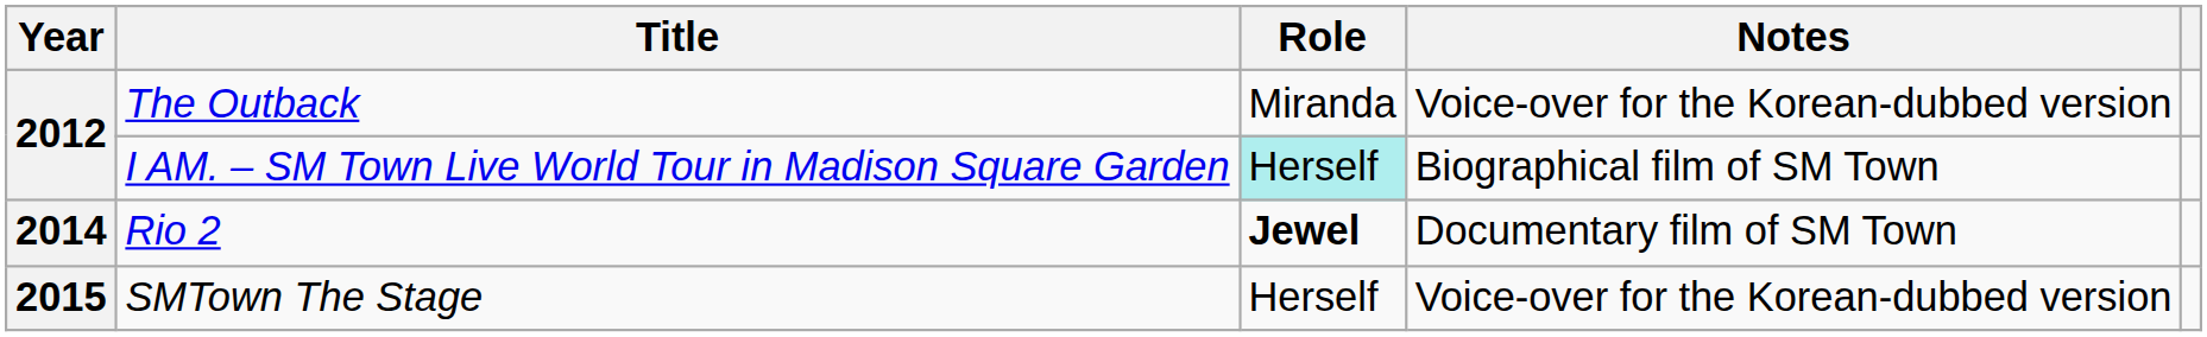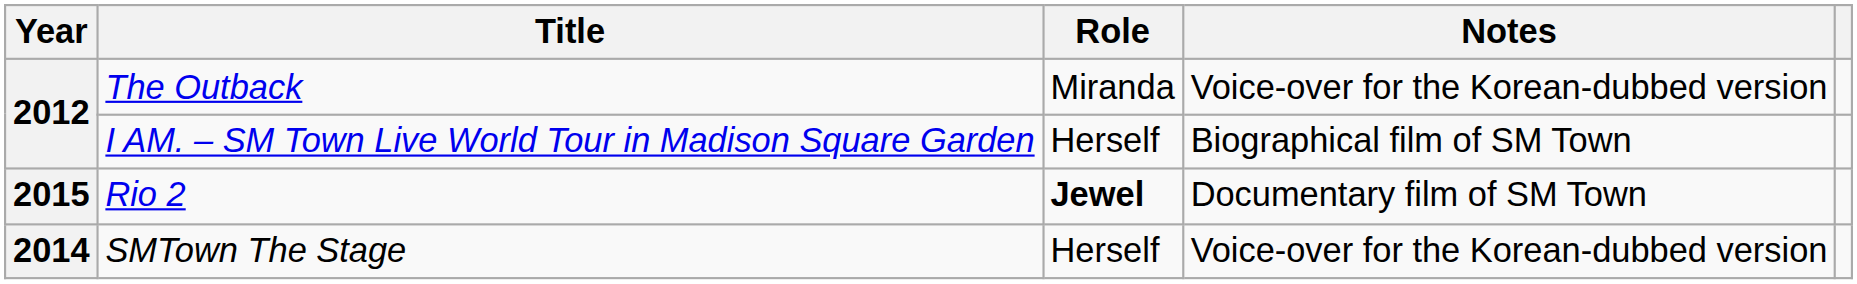I AM. – SM Town Live World Tour in Madison Square Garden | Role: paleturquoise background -> no background
Rio 2 | Year: 2014 -> 2015
SMTown The Stage | Year: 2015 -> 2014
